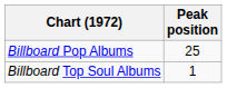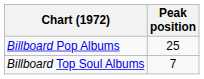Billboard Top Soul Albums | Peak position: 1 -> 7
